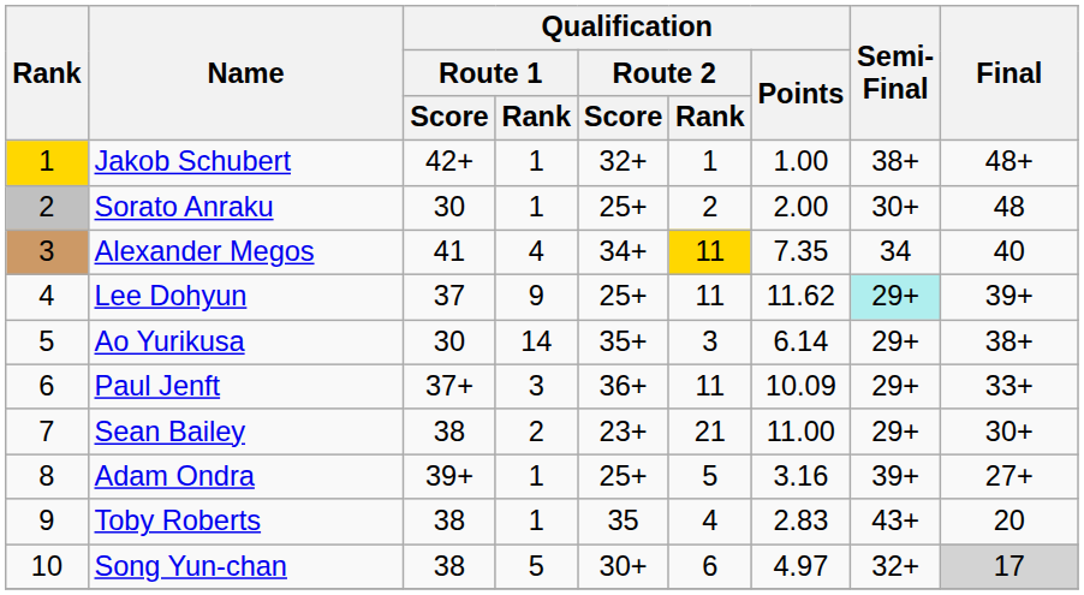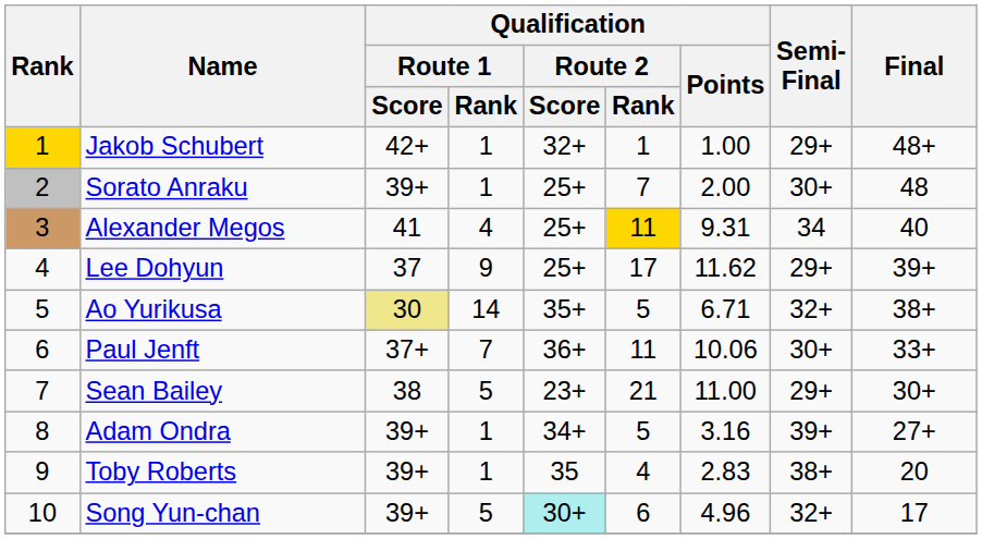Jakob Schubert | Semi-Final: 38+ -> 29+
Sorato Anraku | Qualification / Route 1 / Score: 30 -> 39+
Sorato Anraku | Qualification / Route 2 / Rank: 2 -> 7
Alexander Megos | Qualification / Route 2 / Score: 34+ -> 25+
Alexander Megos | Qualification / Points: 7.35 -> 9.31
Lee Dohyun | Qualification / Route 2 / Rank: 11 -> 17
Lee Dohyun | Semi-Final: paleturquoise background -> no background
Ao Yurikusa | Qualification / Route 1 / Score: no background -> khaki background
Ao Yurikusa | Qualification / Route 2 / Rank: 3 -> 5
Ao Yurikusa | Qualification / Points: 6.14 -> 6.71
Ao Yurikusa | Semi-Final: 29+ -> 32+
Paul Jenft | Qualification / Route 1 / Rank: 3 -> 7
Paul Jenft | Qualification / Points: 10.09 -> 10.06
Paul Jenft | Semi-Final: 29+ -> 30+
Sean Bailey | Qualification / Route 1 / Rank: 2 -> 5
Adam Ondra | Qualification / Route 2 / Score: 25+ -> 34+
Toby Roberts | Qualification / Route 1 / Score: 38 -> 39+
Toby Roberts | Semi-Final: 43+ -> 38+
Song Yun-chan | Qualification / Route 1 / Score: 38 -> 39+
Song Yun-chan | Qualification / Route 2 / Score: no background -> paleturquoise background
Song Yun-chan | Qualification / Points: 4.97 -> 4.96
Song Yun-chan | Final: lightgrey background -> no background
